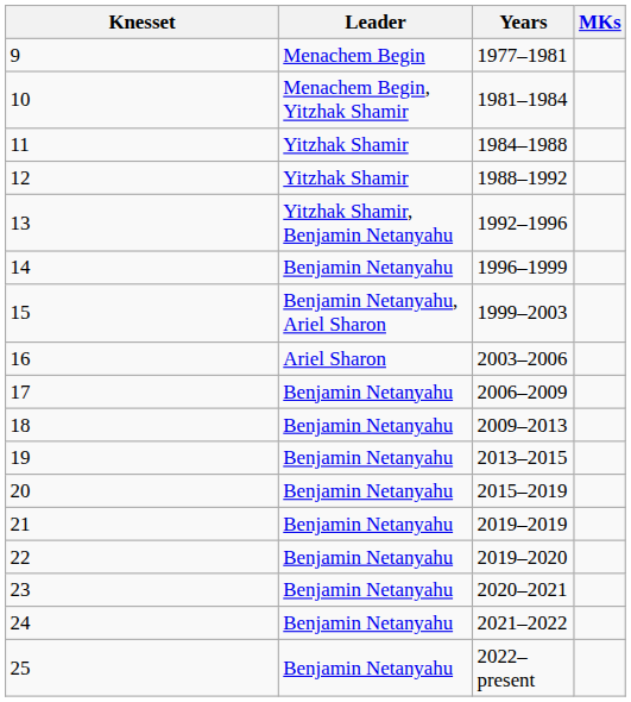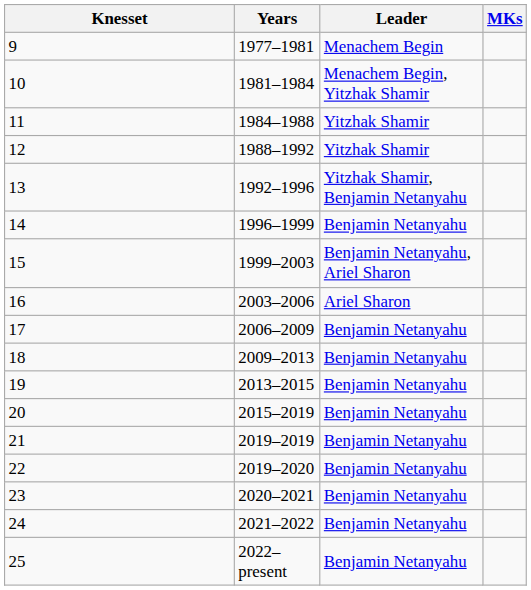columns swapped: Years <-> Leader
